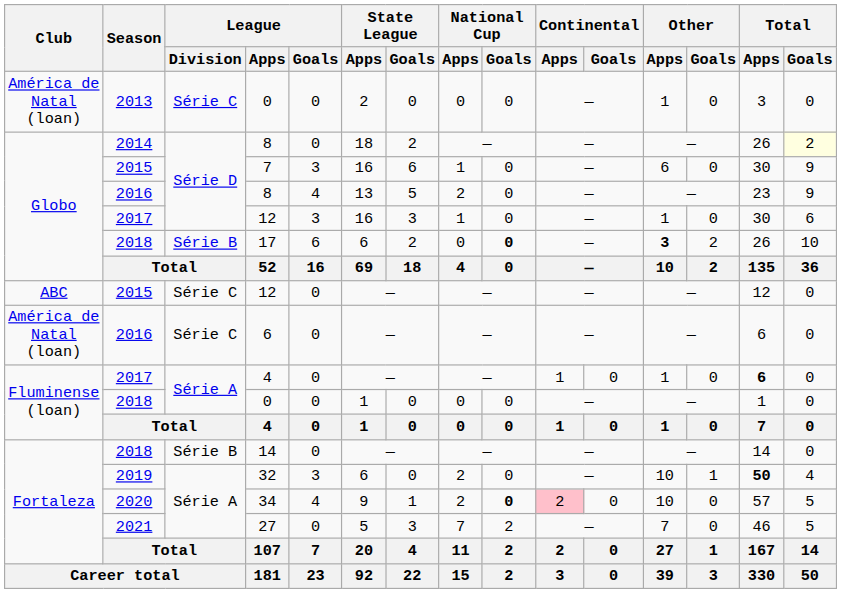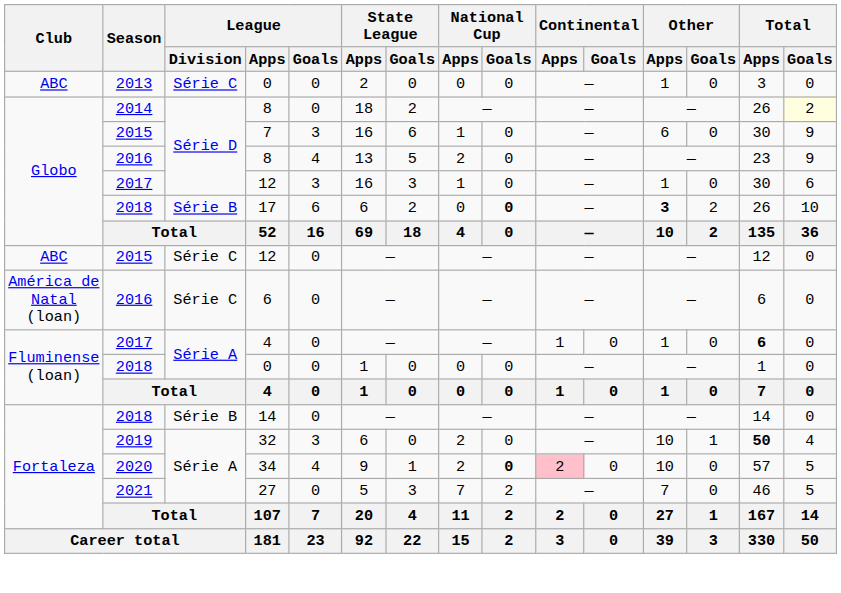2013 / 0 | Club: América de Natal (loan) -> ABC
